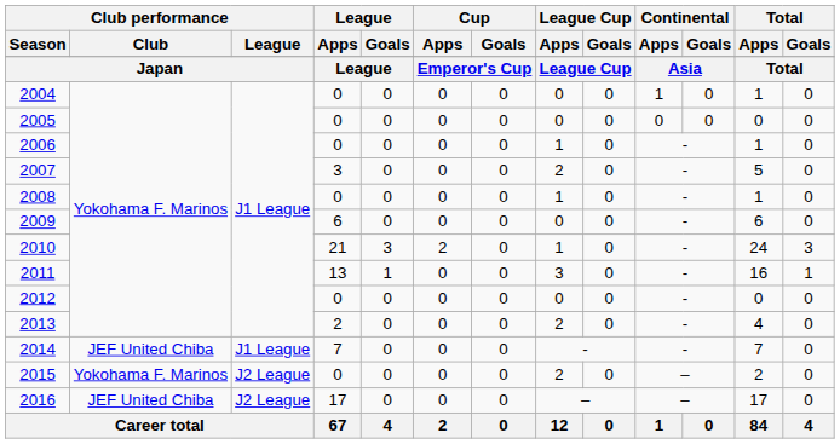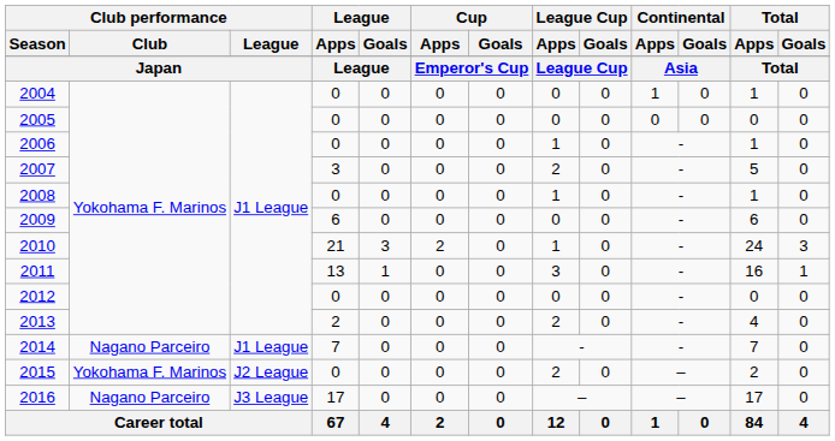2014 | Club performance / Club: JEF United Chiba -> Nagano Parceiro
2016 | Club performance / Club: JEF United Chiba -> Nagano Parceiro
2016 | Club performance / League: J2 League -> J3 League
